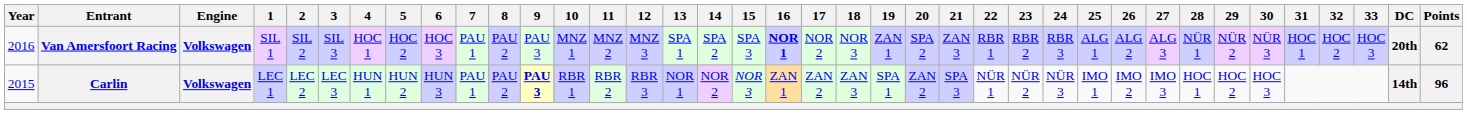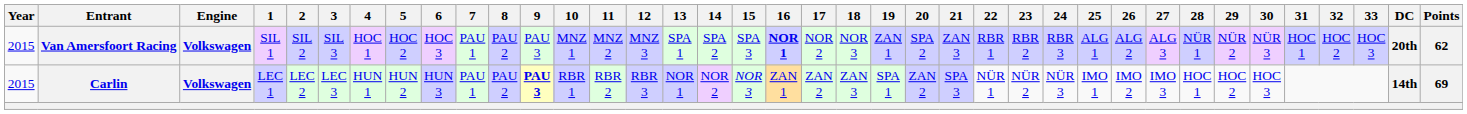Van Amersfoort Racing | Year: 2016 -> 2015
Carlin | Points: 96 -> 69
